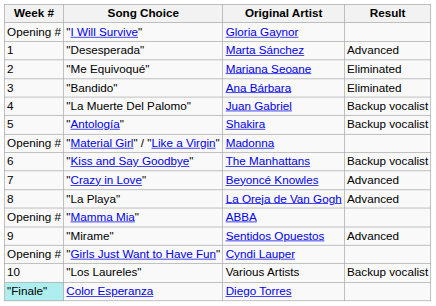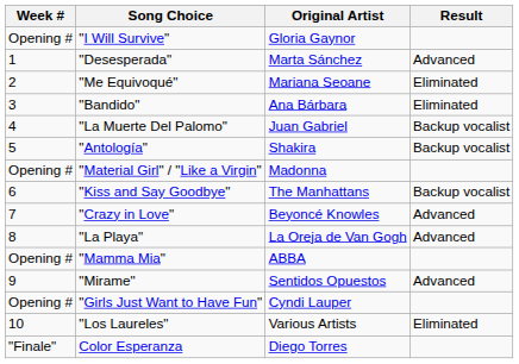"Los Laureles" | Result: Backup vocalist -> Eliminated
Color Esperanza | Week #: paleturquoise background -> no background
